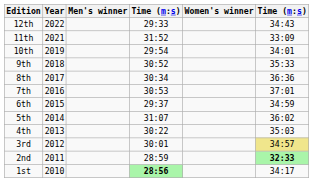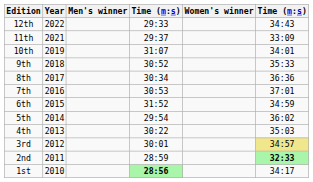11th | column 4: 31:52 -> 29:37
10th | column 4: 29:54 -> 31:07
6th | column 4: 29:37 -> 31:52
5th | column 4: 31:07 -> 29:54
